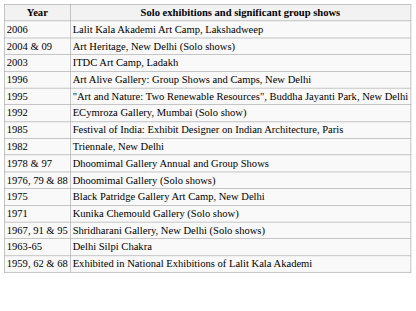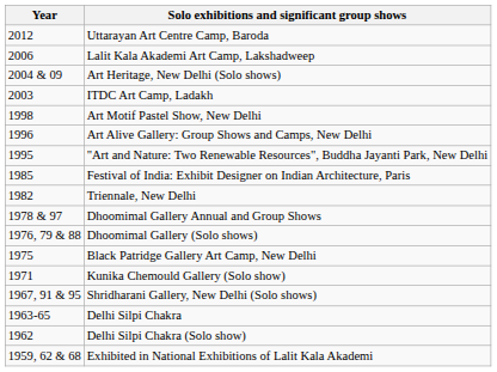+ row: 2012 | Uttarayan Art Centre Camp, Baroda
+ row: 1998 | Art Motif Pastel Show, New Delhi
- row: 1992 | ECymroza Gallery, Mumbai (Solo show)
+ row: 1962 | Delhi Silpi Chakra (Solo show)
